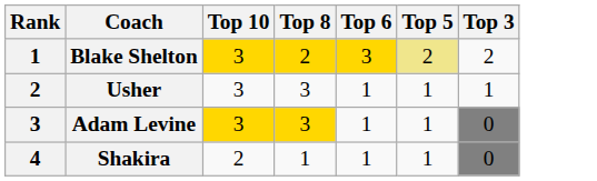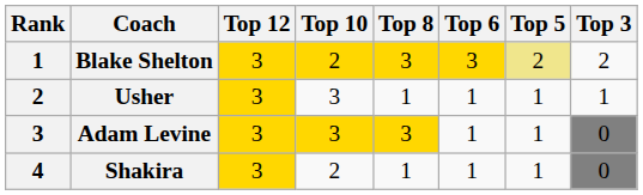+ column: Top 12 | 3 | 3 | 3 | 3
Blake Shelton | Top 10: 3 -> 2
Blake Shelton | Top 8: 2 -> 3
Usher | Top 8: 3 -> 1
